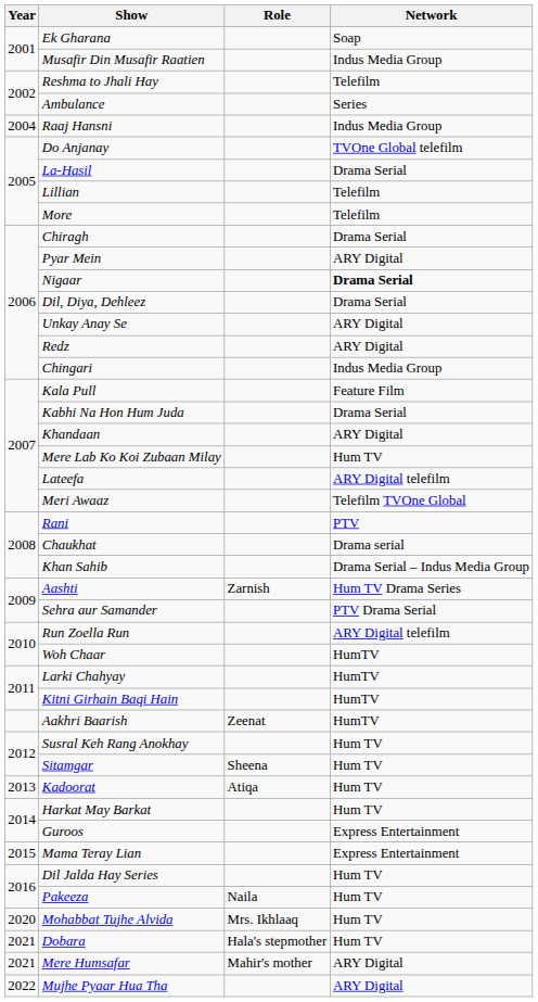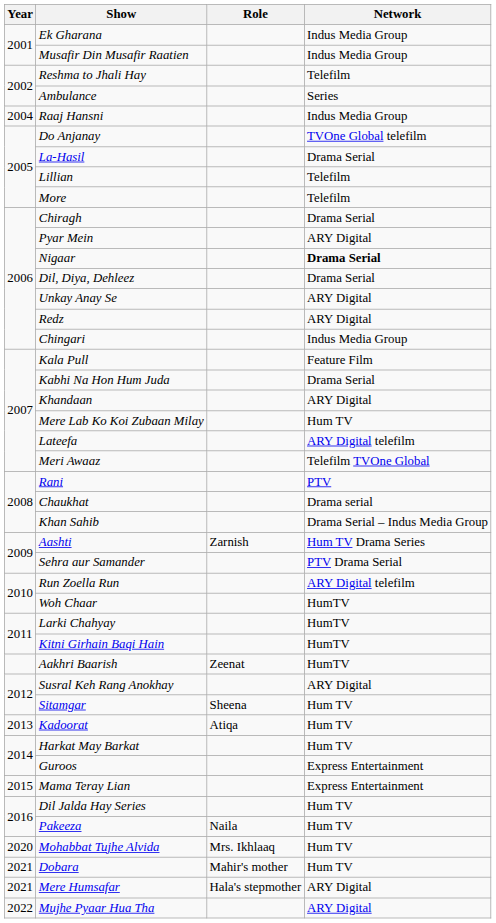Ek Gharana | Network: Soap -> Indus Media Group
Susral Keh Rang Anokhay | Network: Hum TV -> ARY Digital
Dobara | Role: Hala's stepmother -> Mahir's mother
Mere Humsafar | Role: Mahir's mother -> Hala's stepmother
